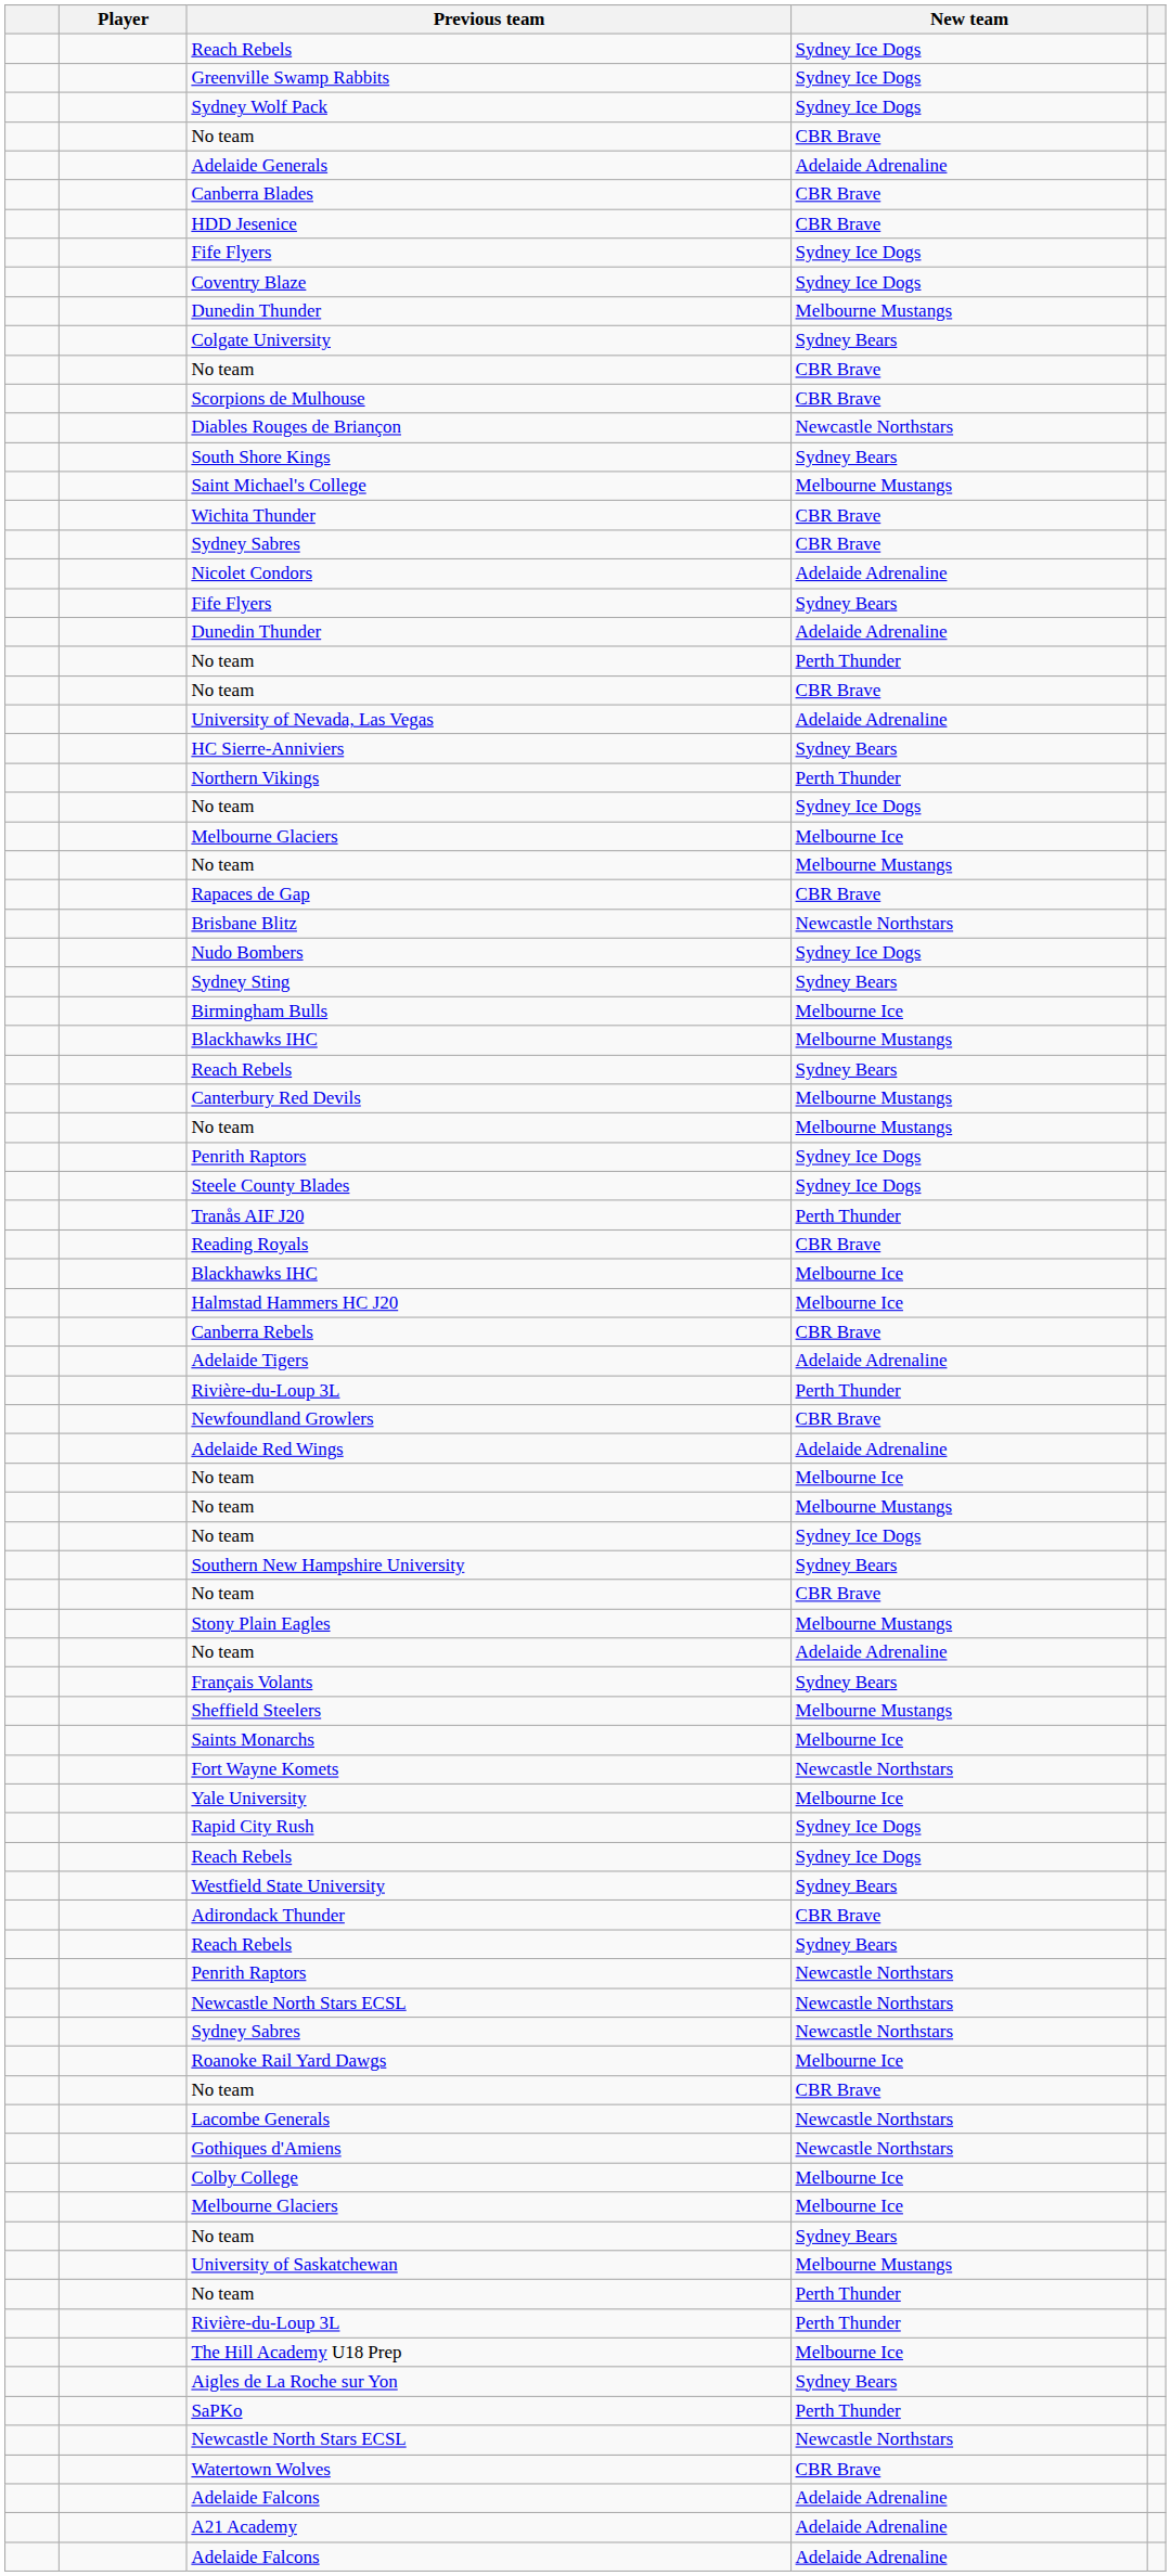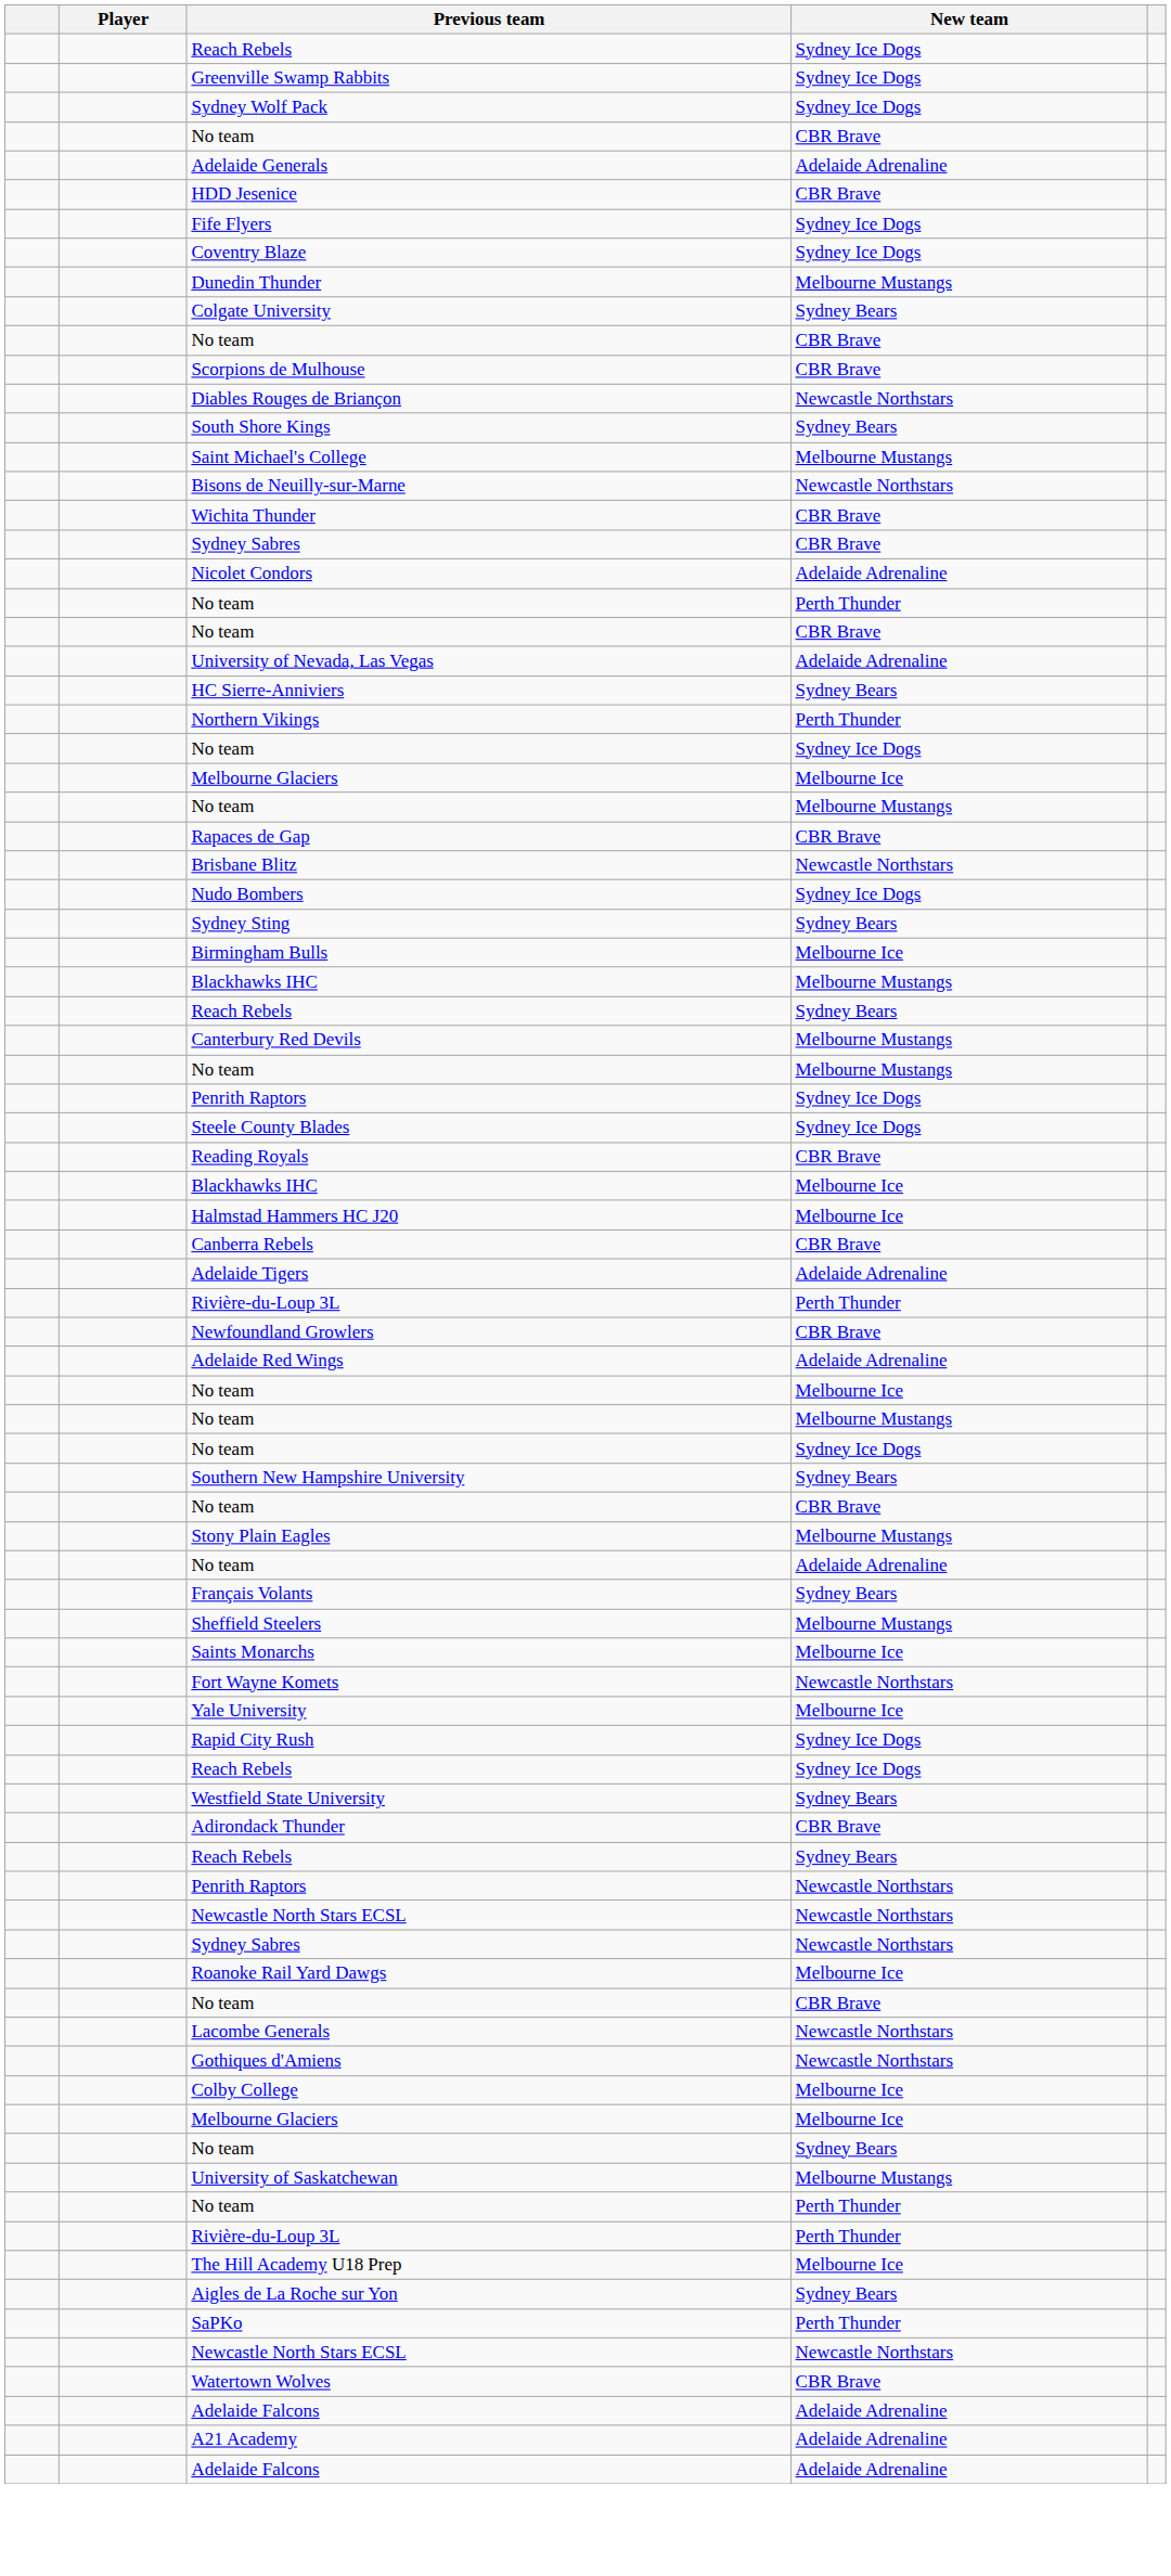- row: Canberra Blades | CBR Brave
+ row: Bisons de Neuilly-sur-Marne | Newcastle Northstars
- row: Fife Flyers | Sydney Bears
- row: Dunedin Thunder | Adelaide Adrenaline
- row: Tranås AIF J20 | Perth Thunder
